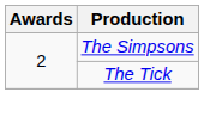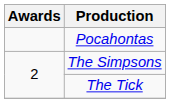+ row: Pocahontas
